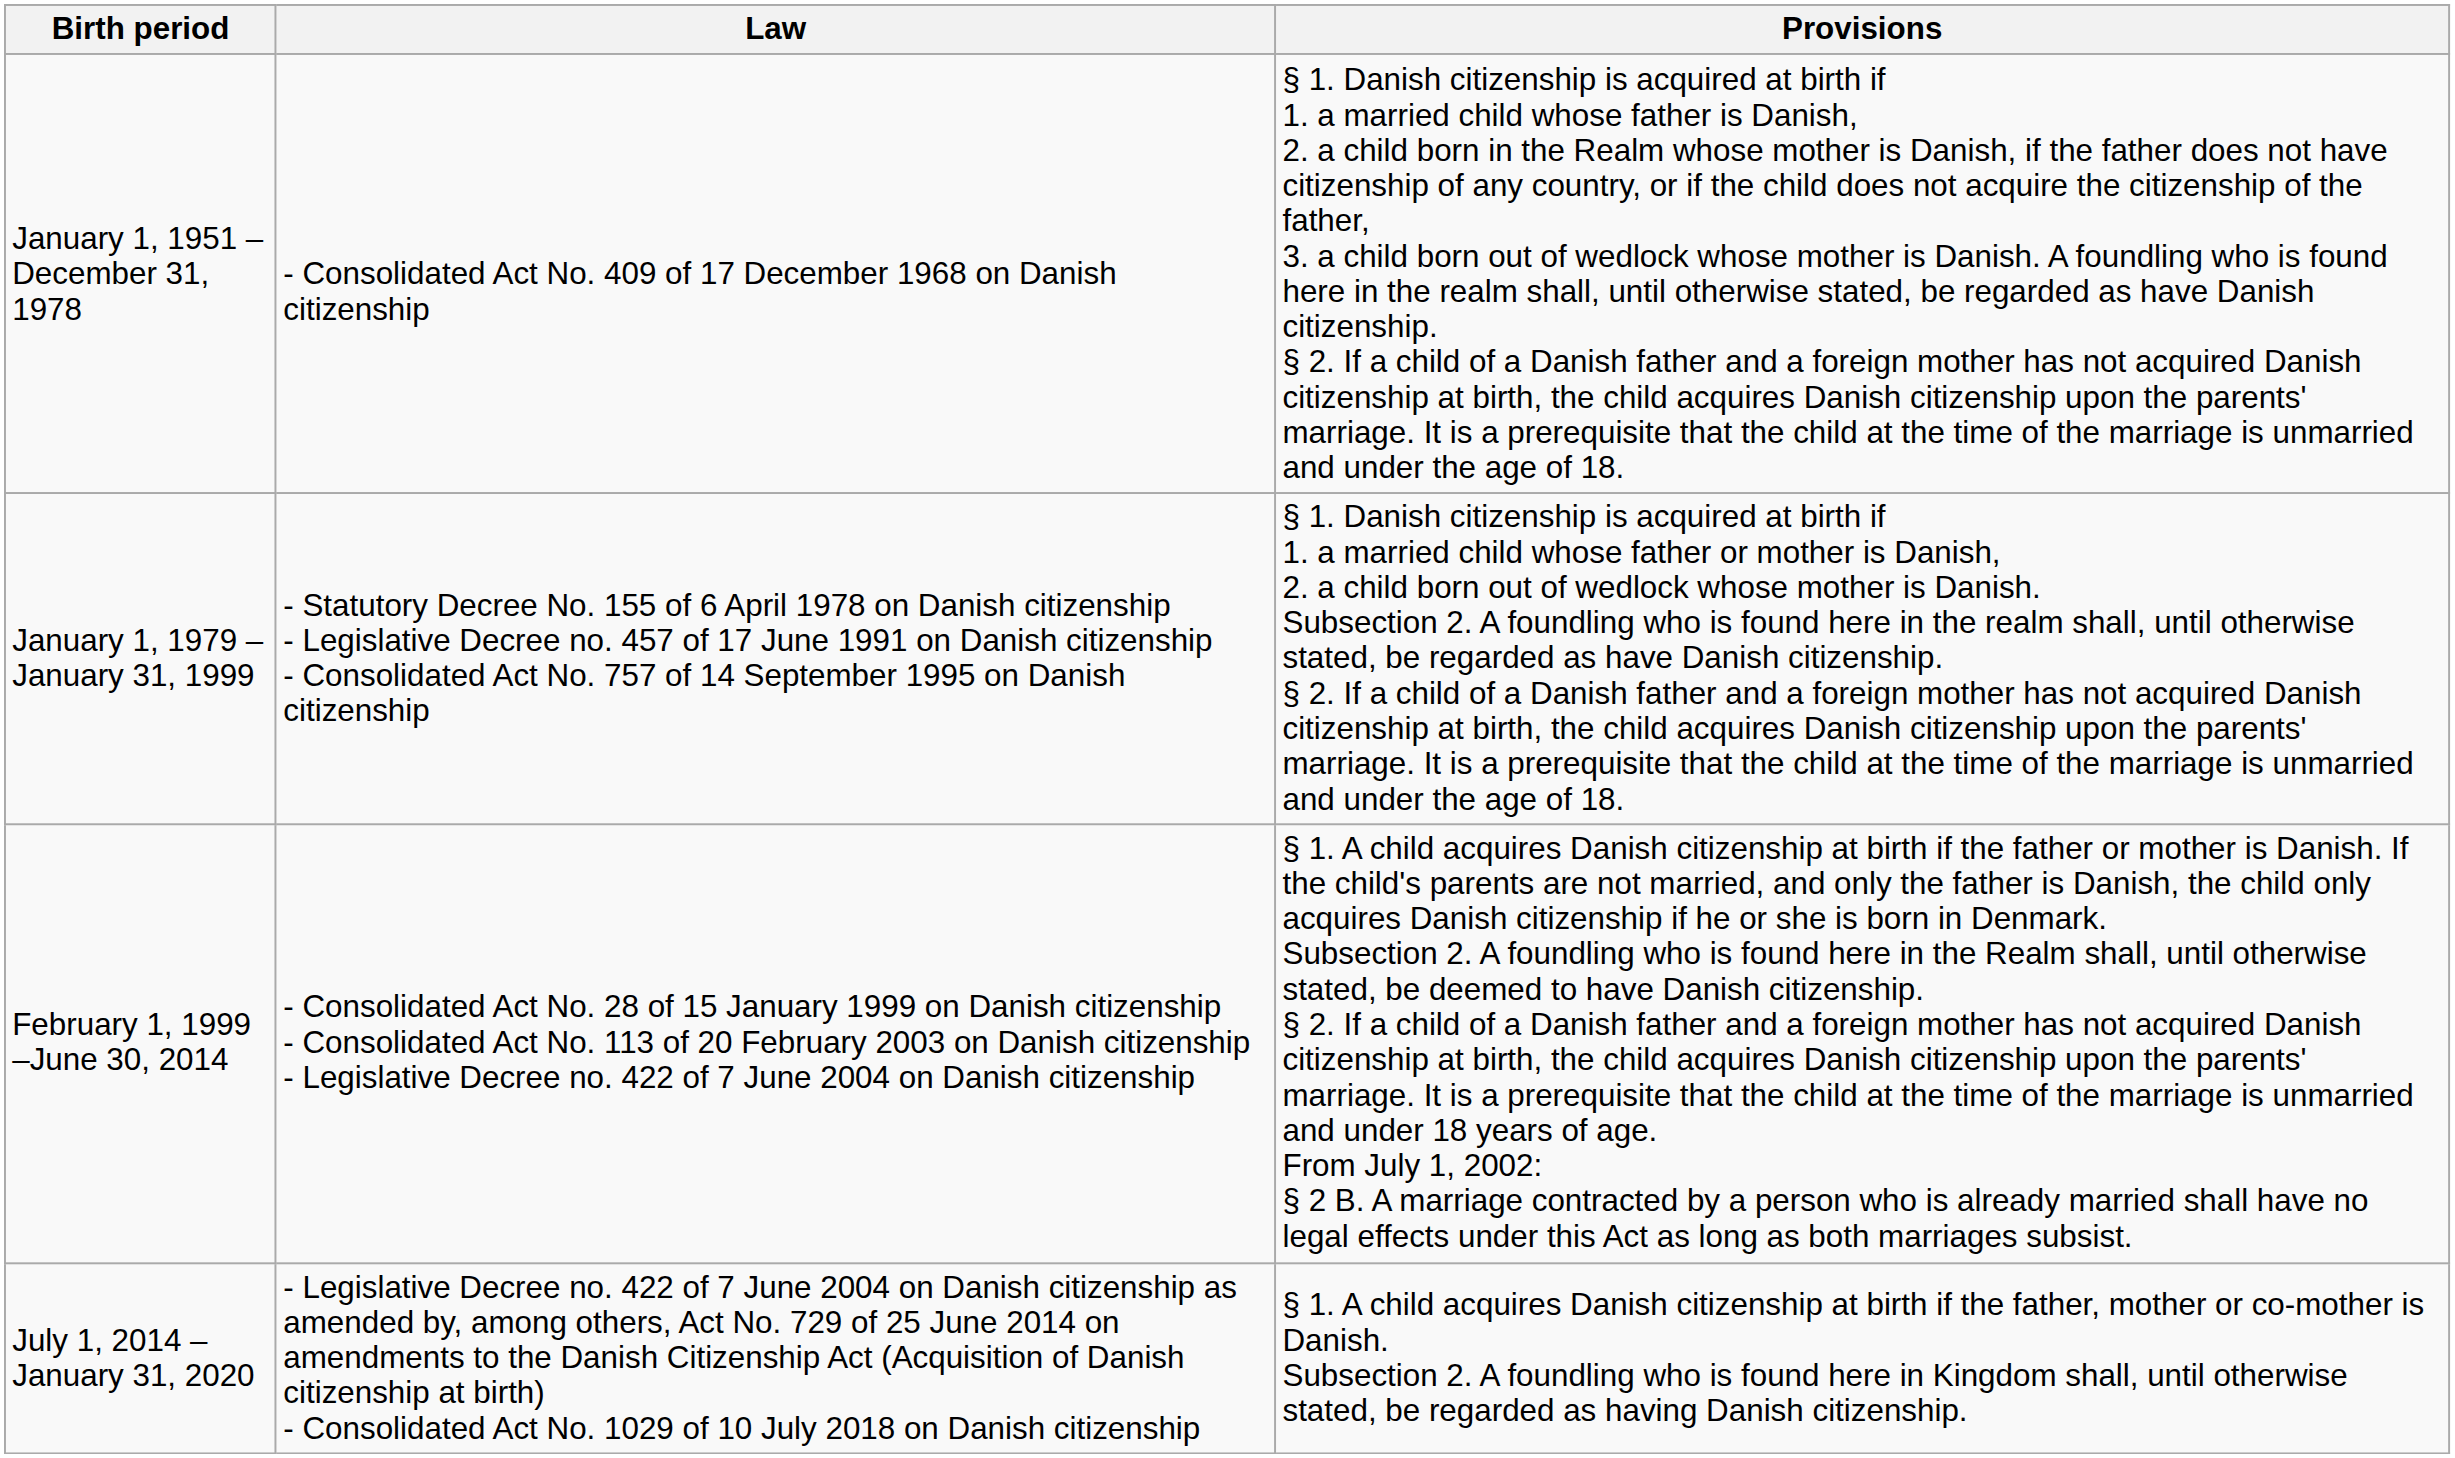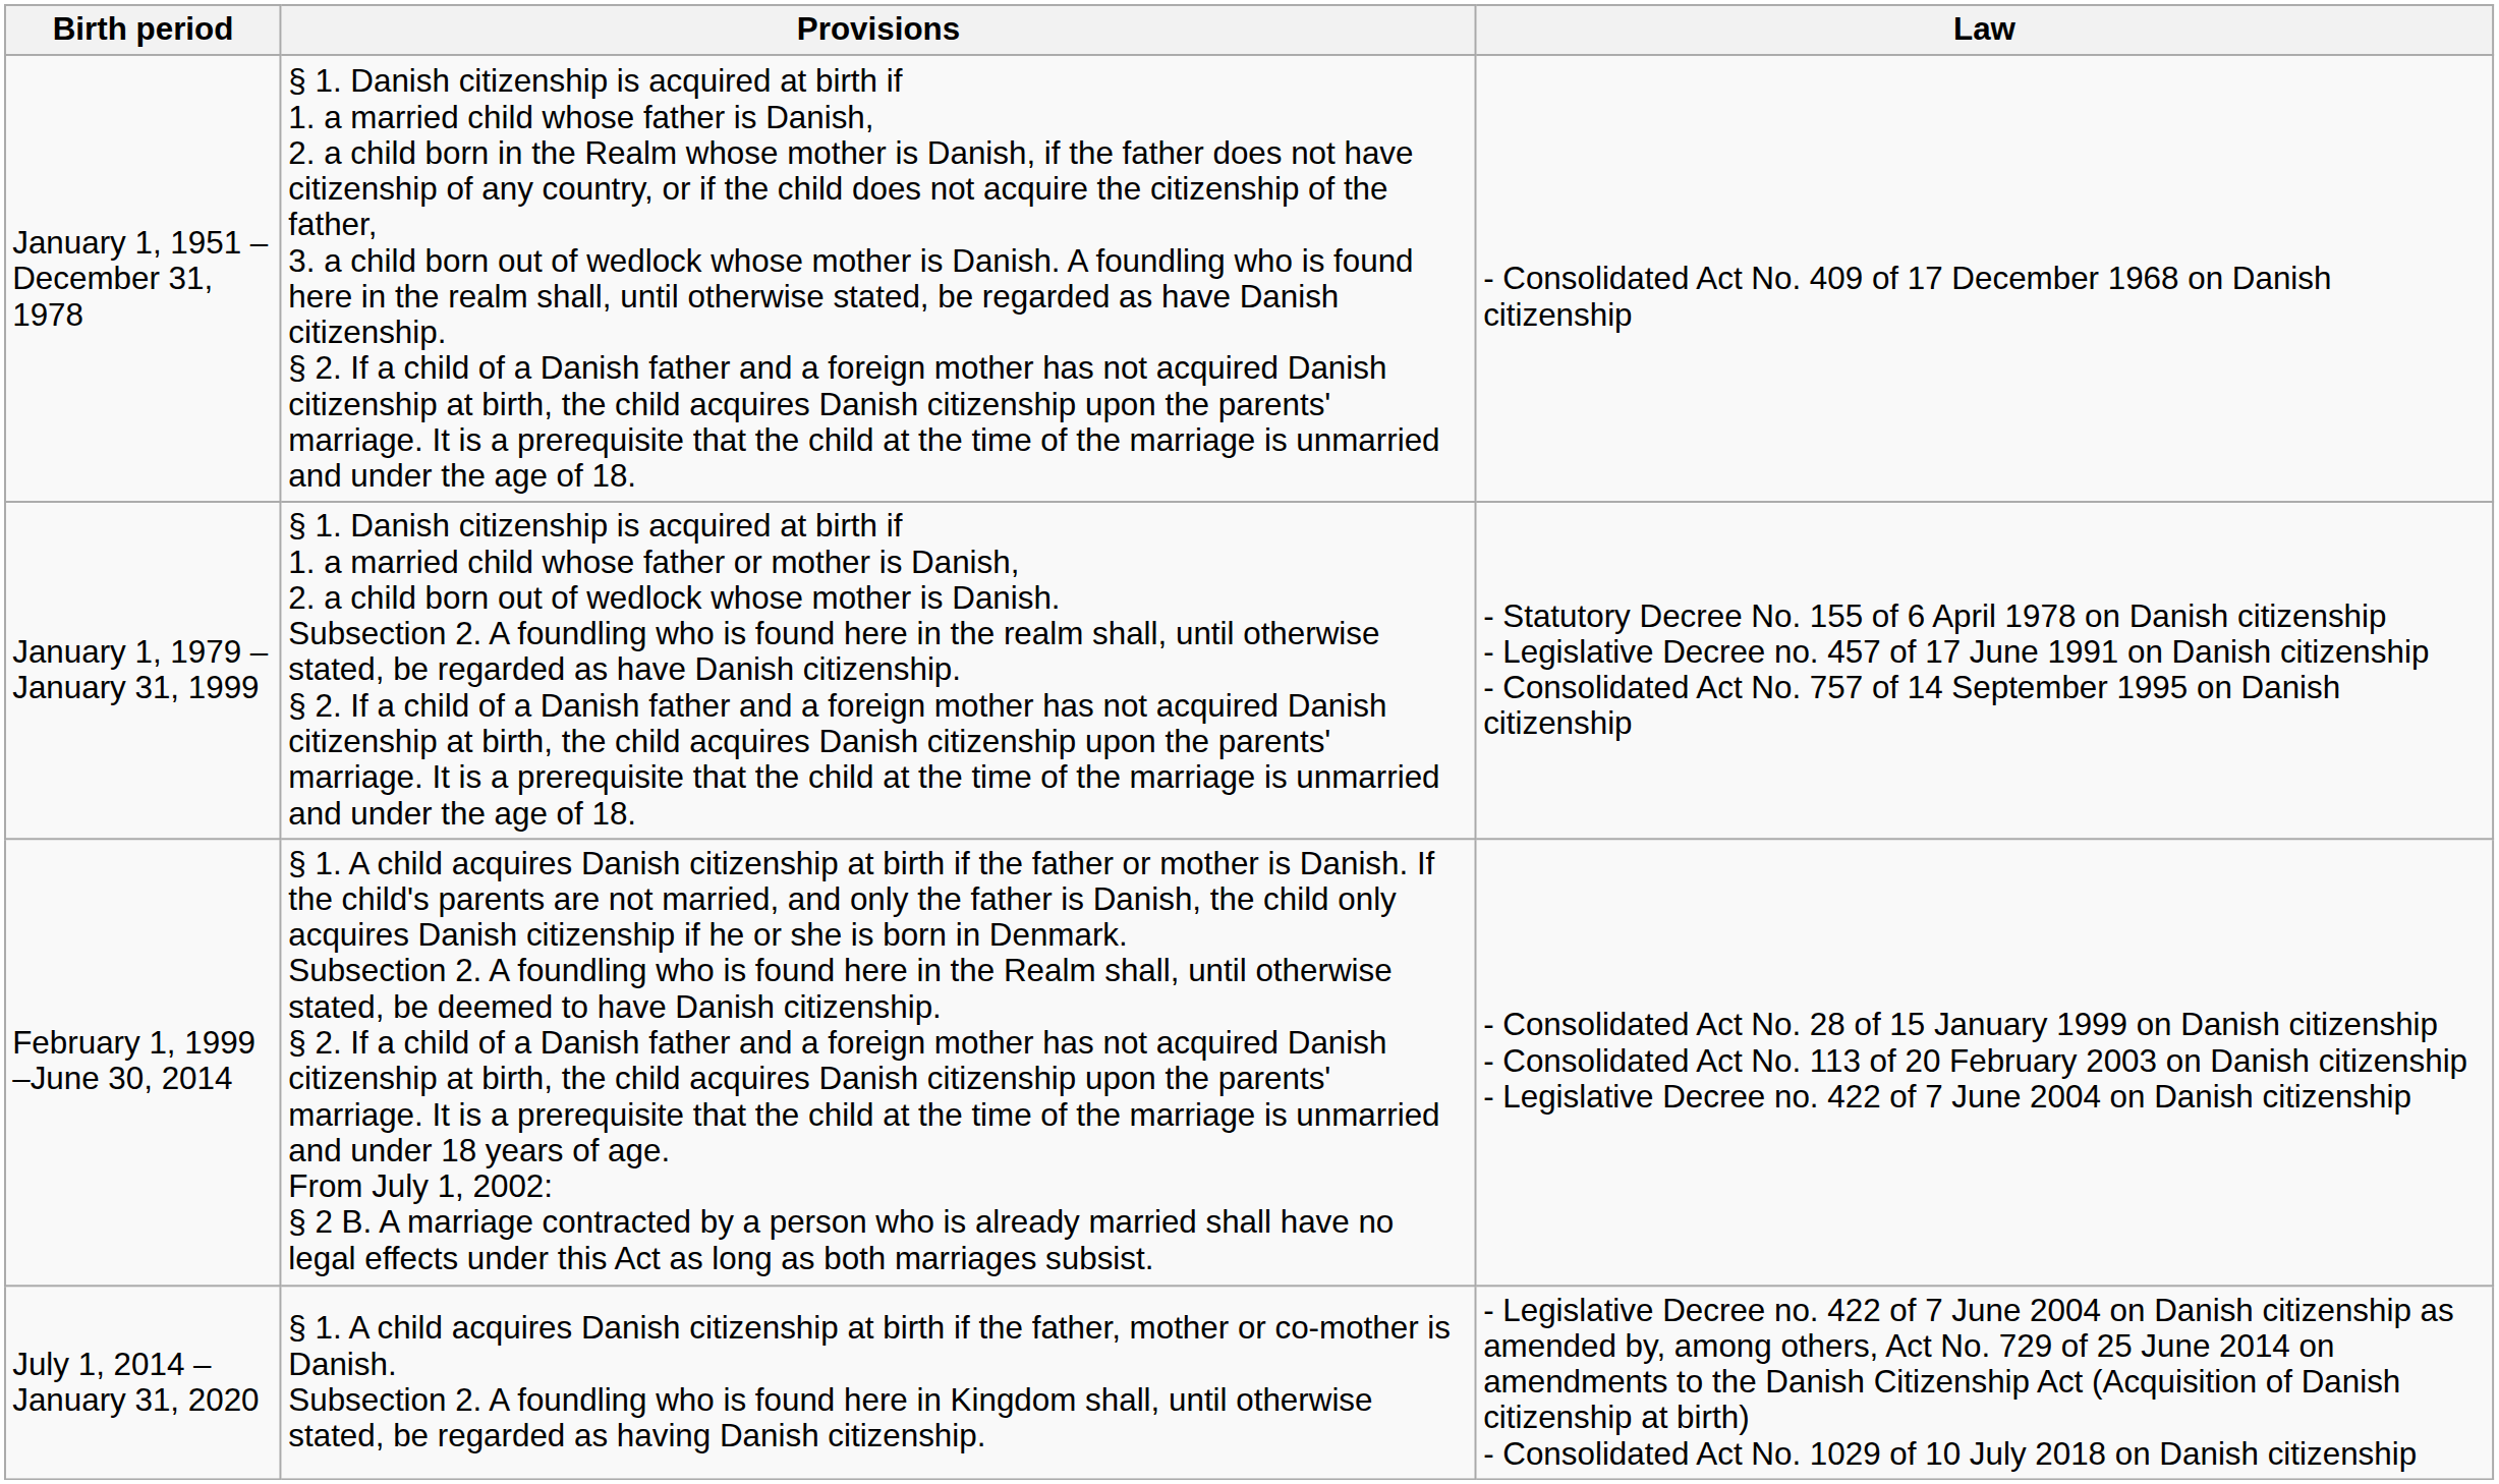columns swapped: Law <-> Provisions
